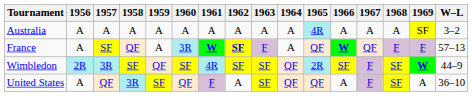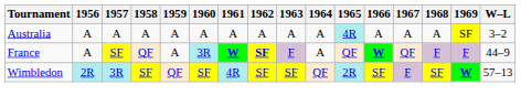France | W–L: 57–13 -> 44–9
Wimbledon | W–L: 44–9 -> 57–13
- row: United States | A | QF | 3R | SF | QF | F | A | SF | QF | QF | A | F | SF | A | 36–10
